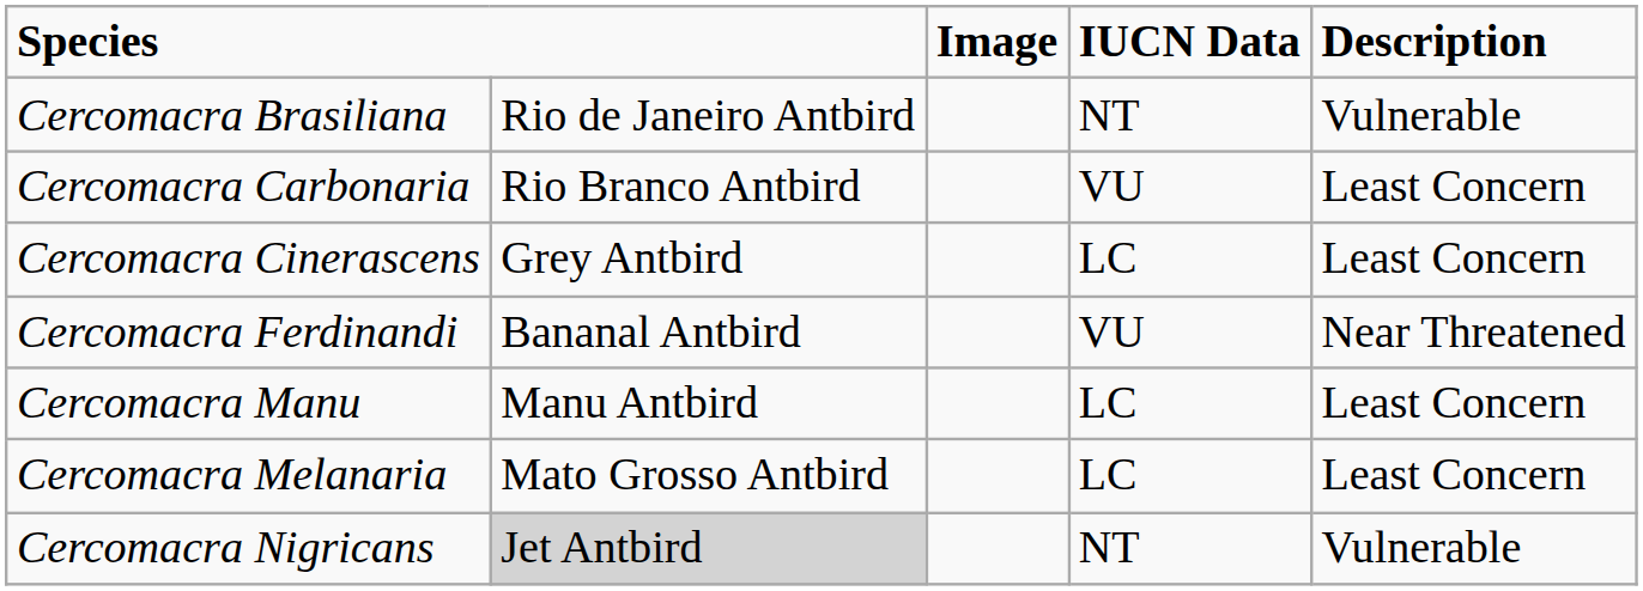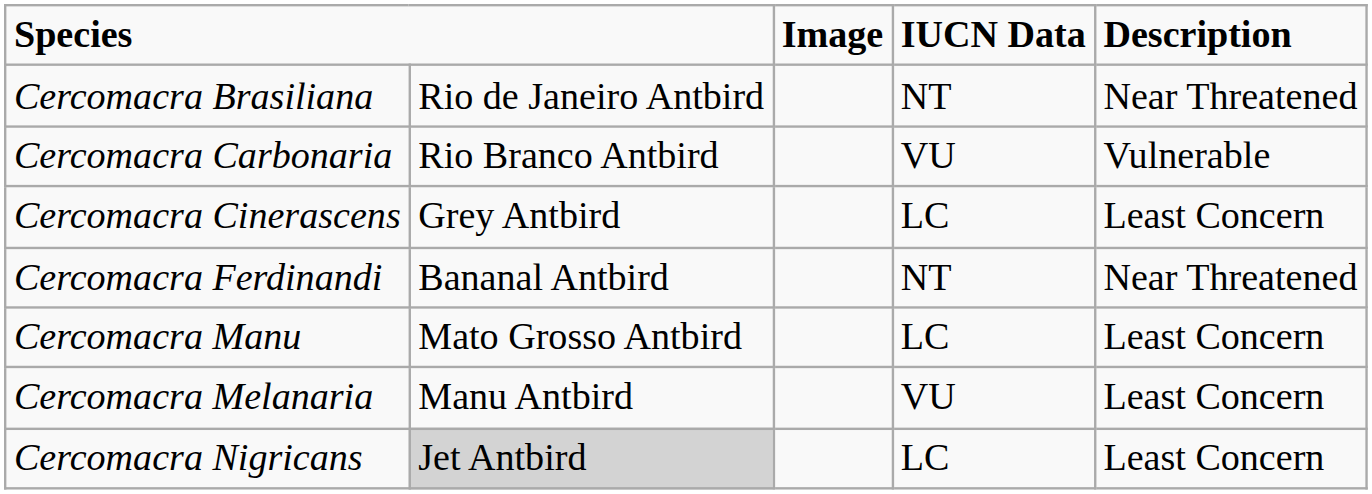Cercomacra Brasiliana | Description: Vulnerable -> Near Threatened
Cercomacra Carbonaria | Description: Least Concern -> Vulnerable
Cercomacra Ferdinandi | IUCN Data: VU -> NT
Cercomacra Manu | column 2: Manu Antbird -> Mato Grosso Antbird
Cercomacra Melanaria | column 2: Mato Grosso Antbird -> Manu Antbird
Cercomacra Melanaria | IUCN Data: LC -> VU
Cercomacra Nigricans | IUCN Data: NT -> LC
Cercomacra Nigricans | Description: Vulnerable -> Least Concern
